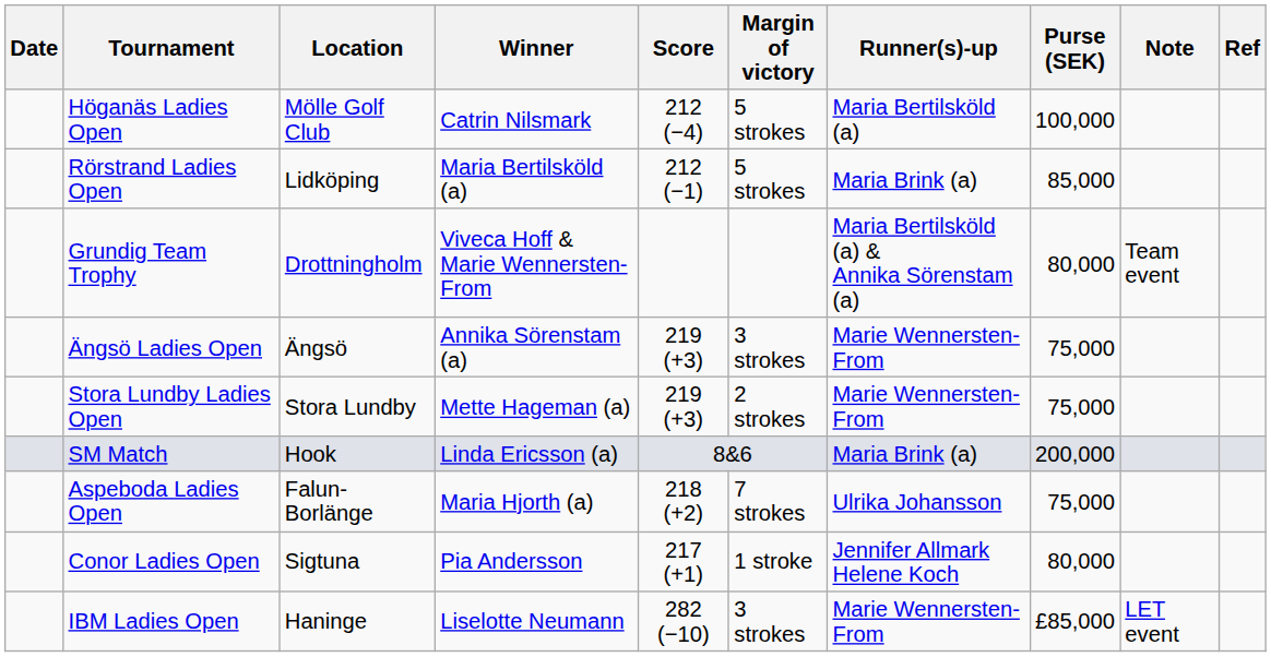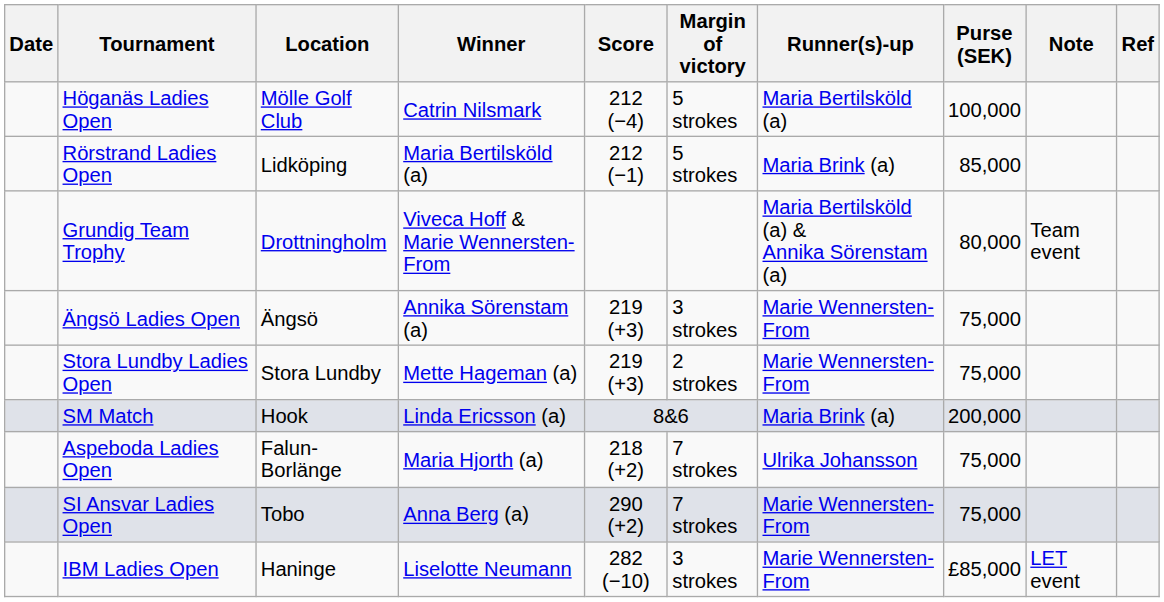+ row: SI Ansvar Ladies Open | Tobo | Anna Berg (a) | 290 (+2) | 7 strokes | Marie Wennersten-From | 75,000
- row: Conor Ladies Open | Sigtuna | Pia Andersson | 217 (+1) | 1 stroke | Jennifer Allmark Helene Koch | 80,000
